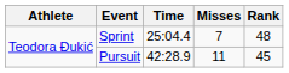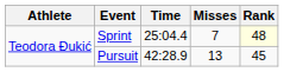Sprint | Rank: no background -> lightyellow background
Pursuit | Misses: 11 -> 13
